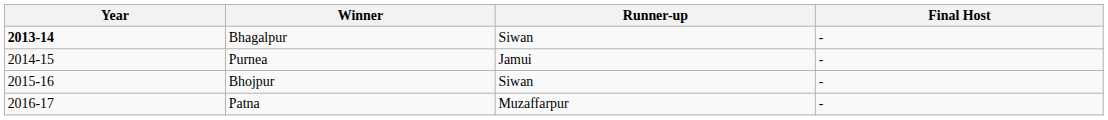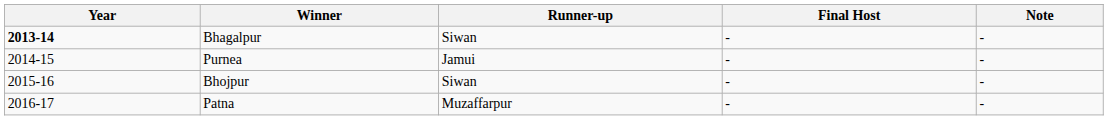+ column: Note | - | - | - | -
